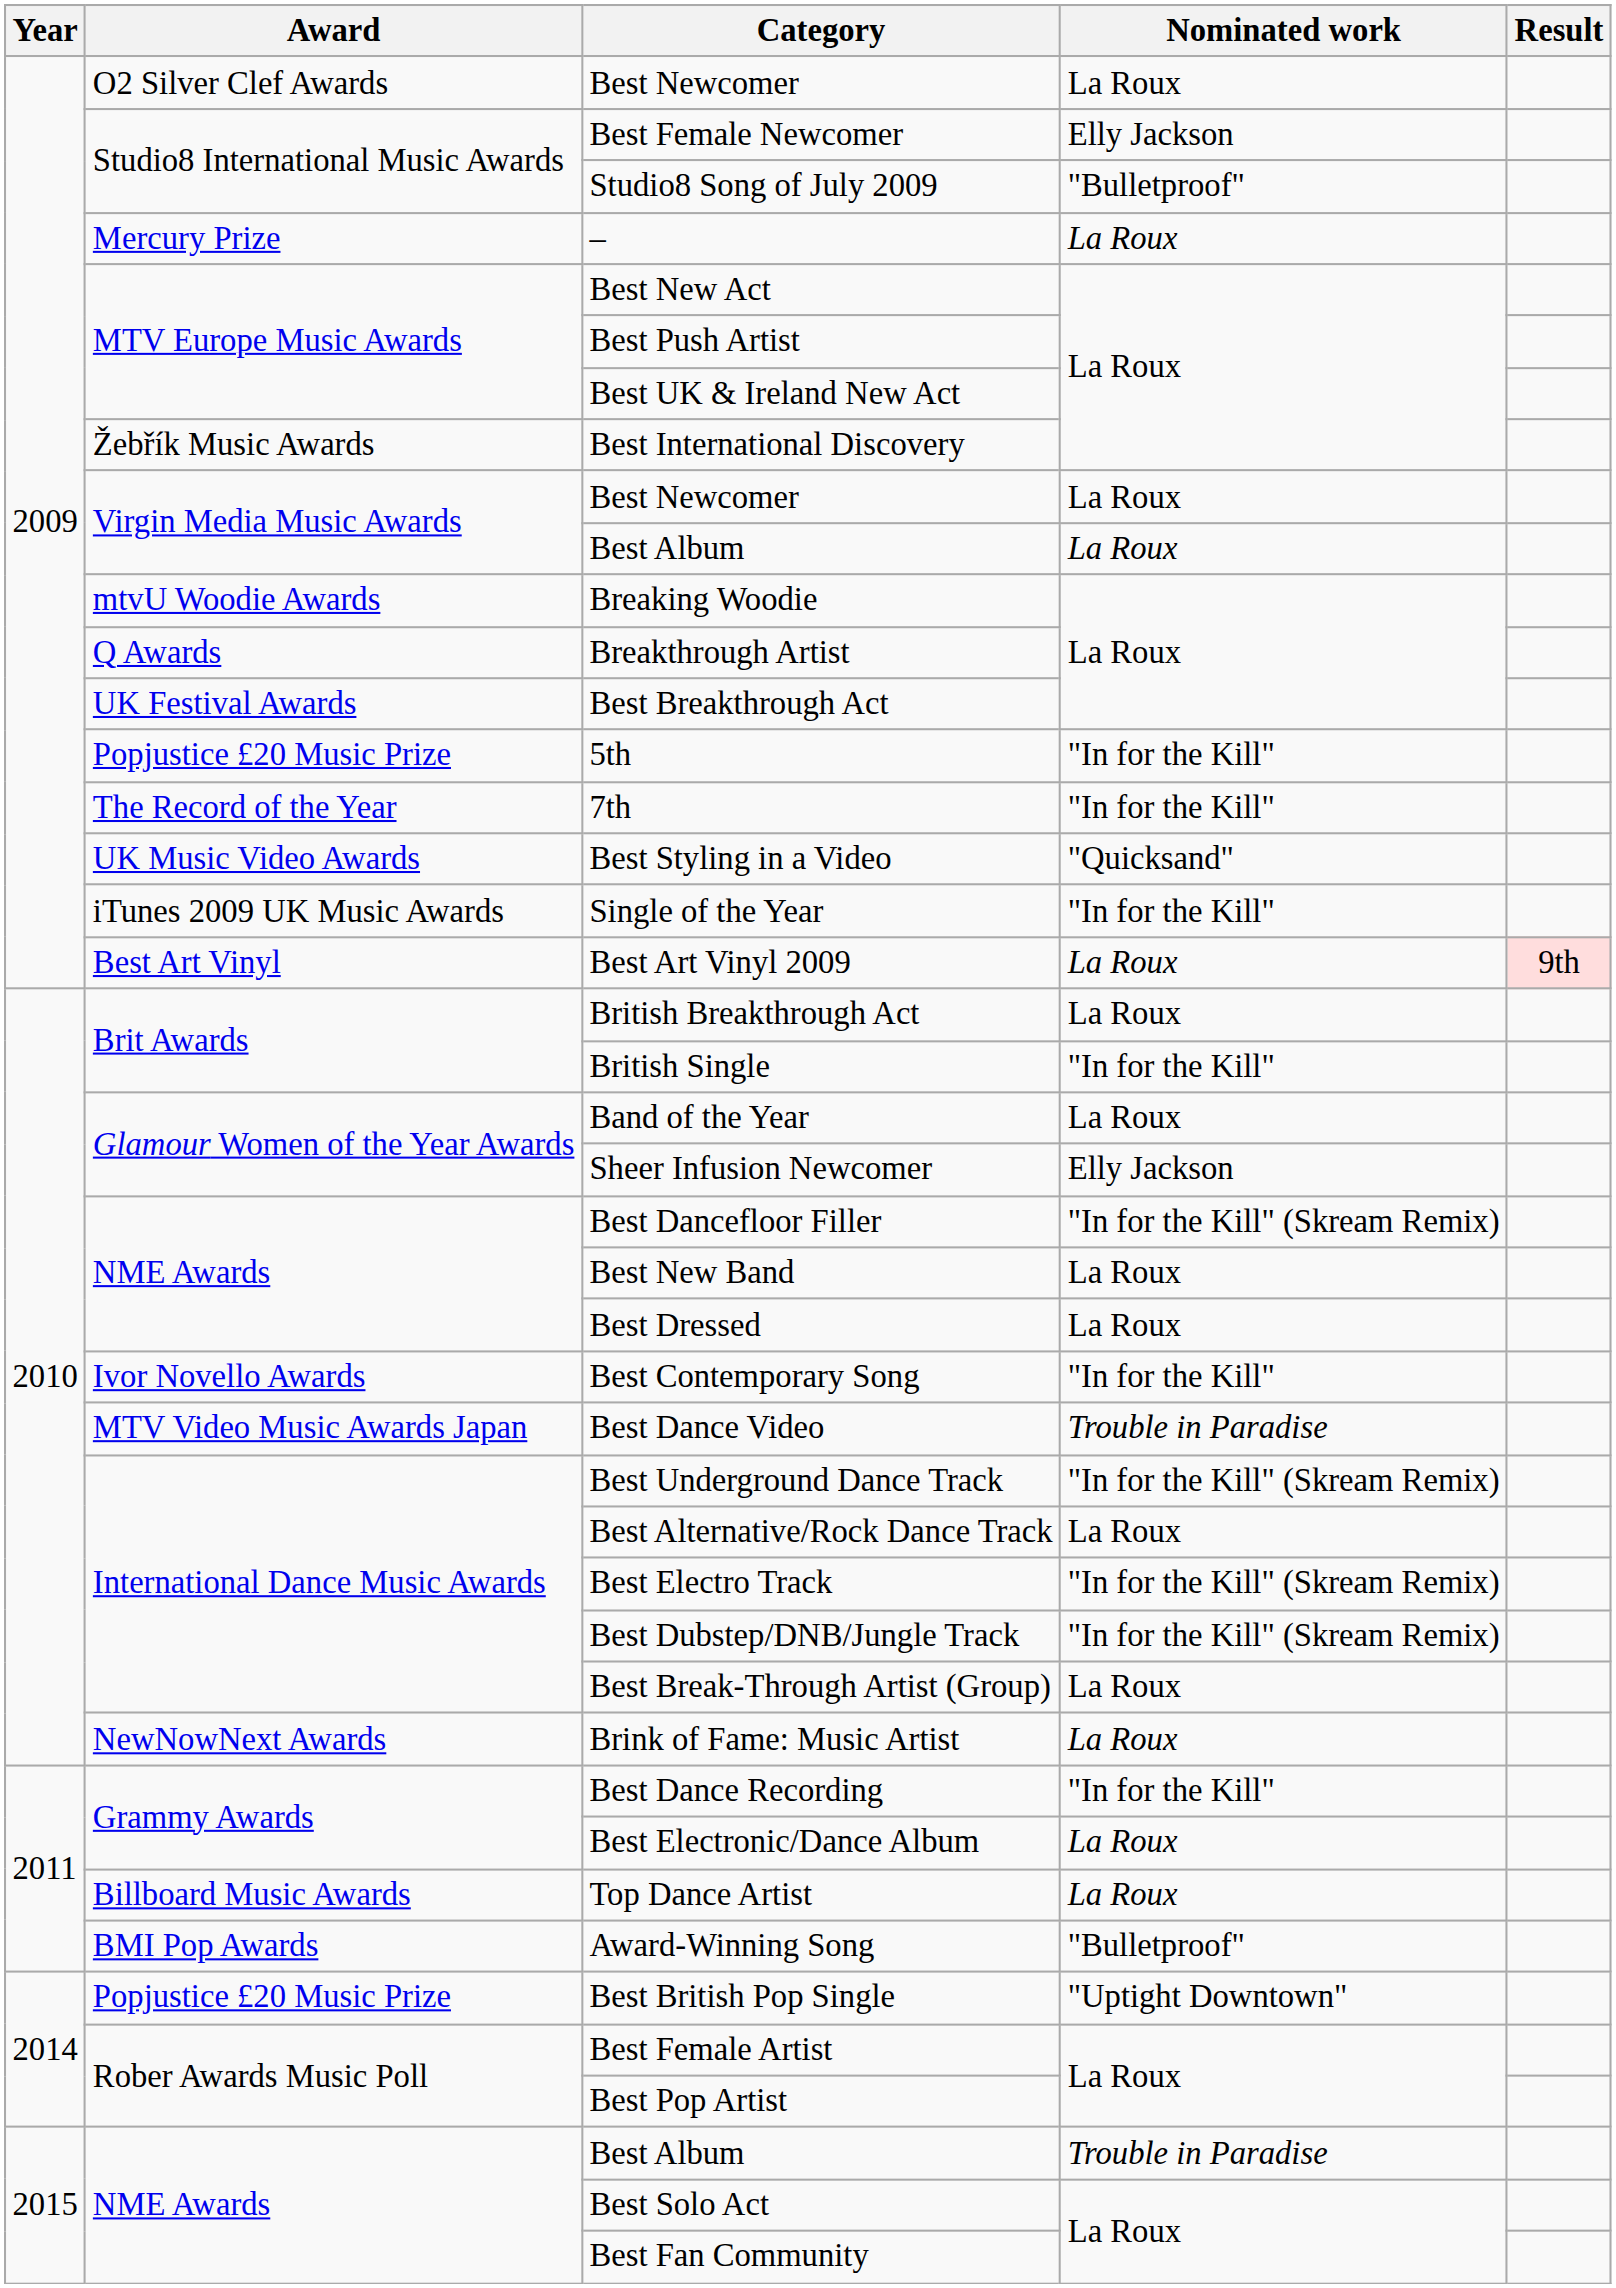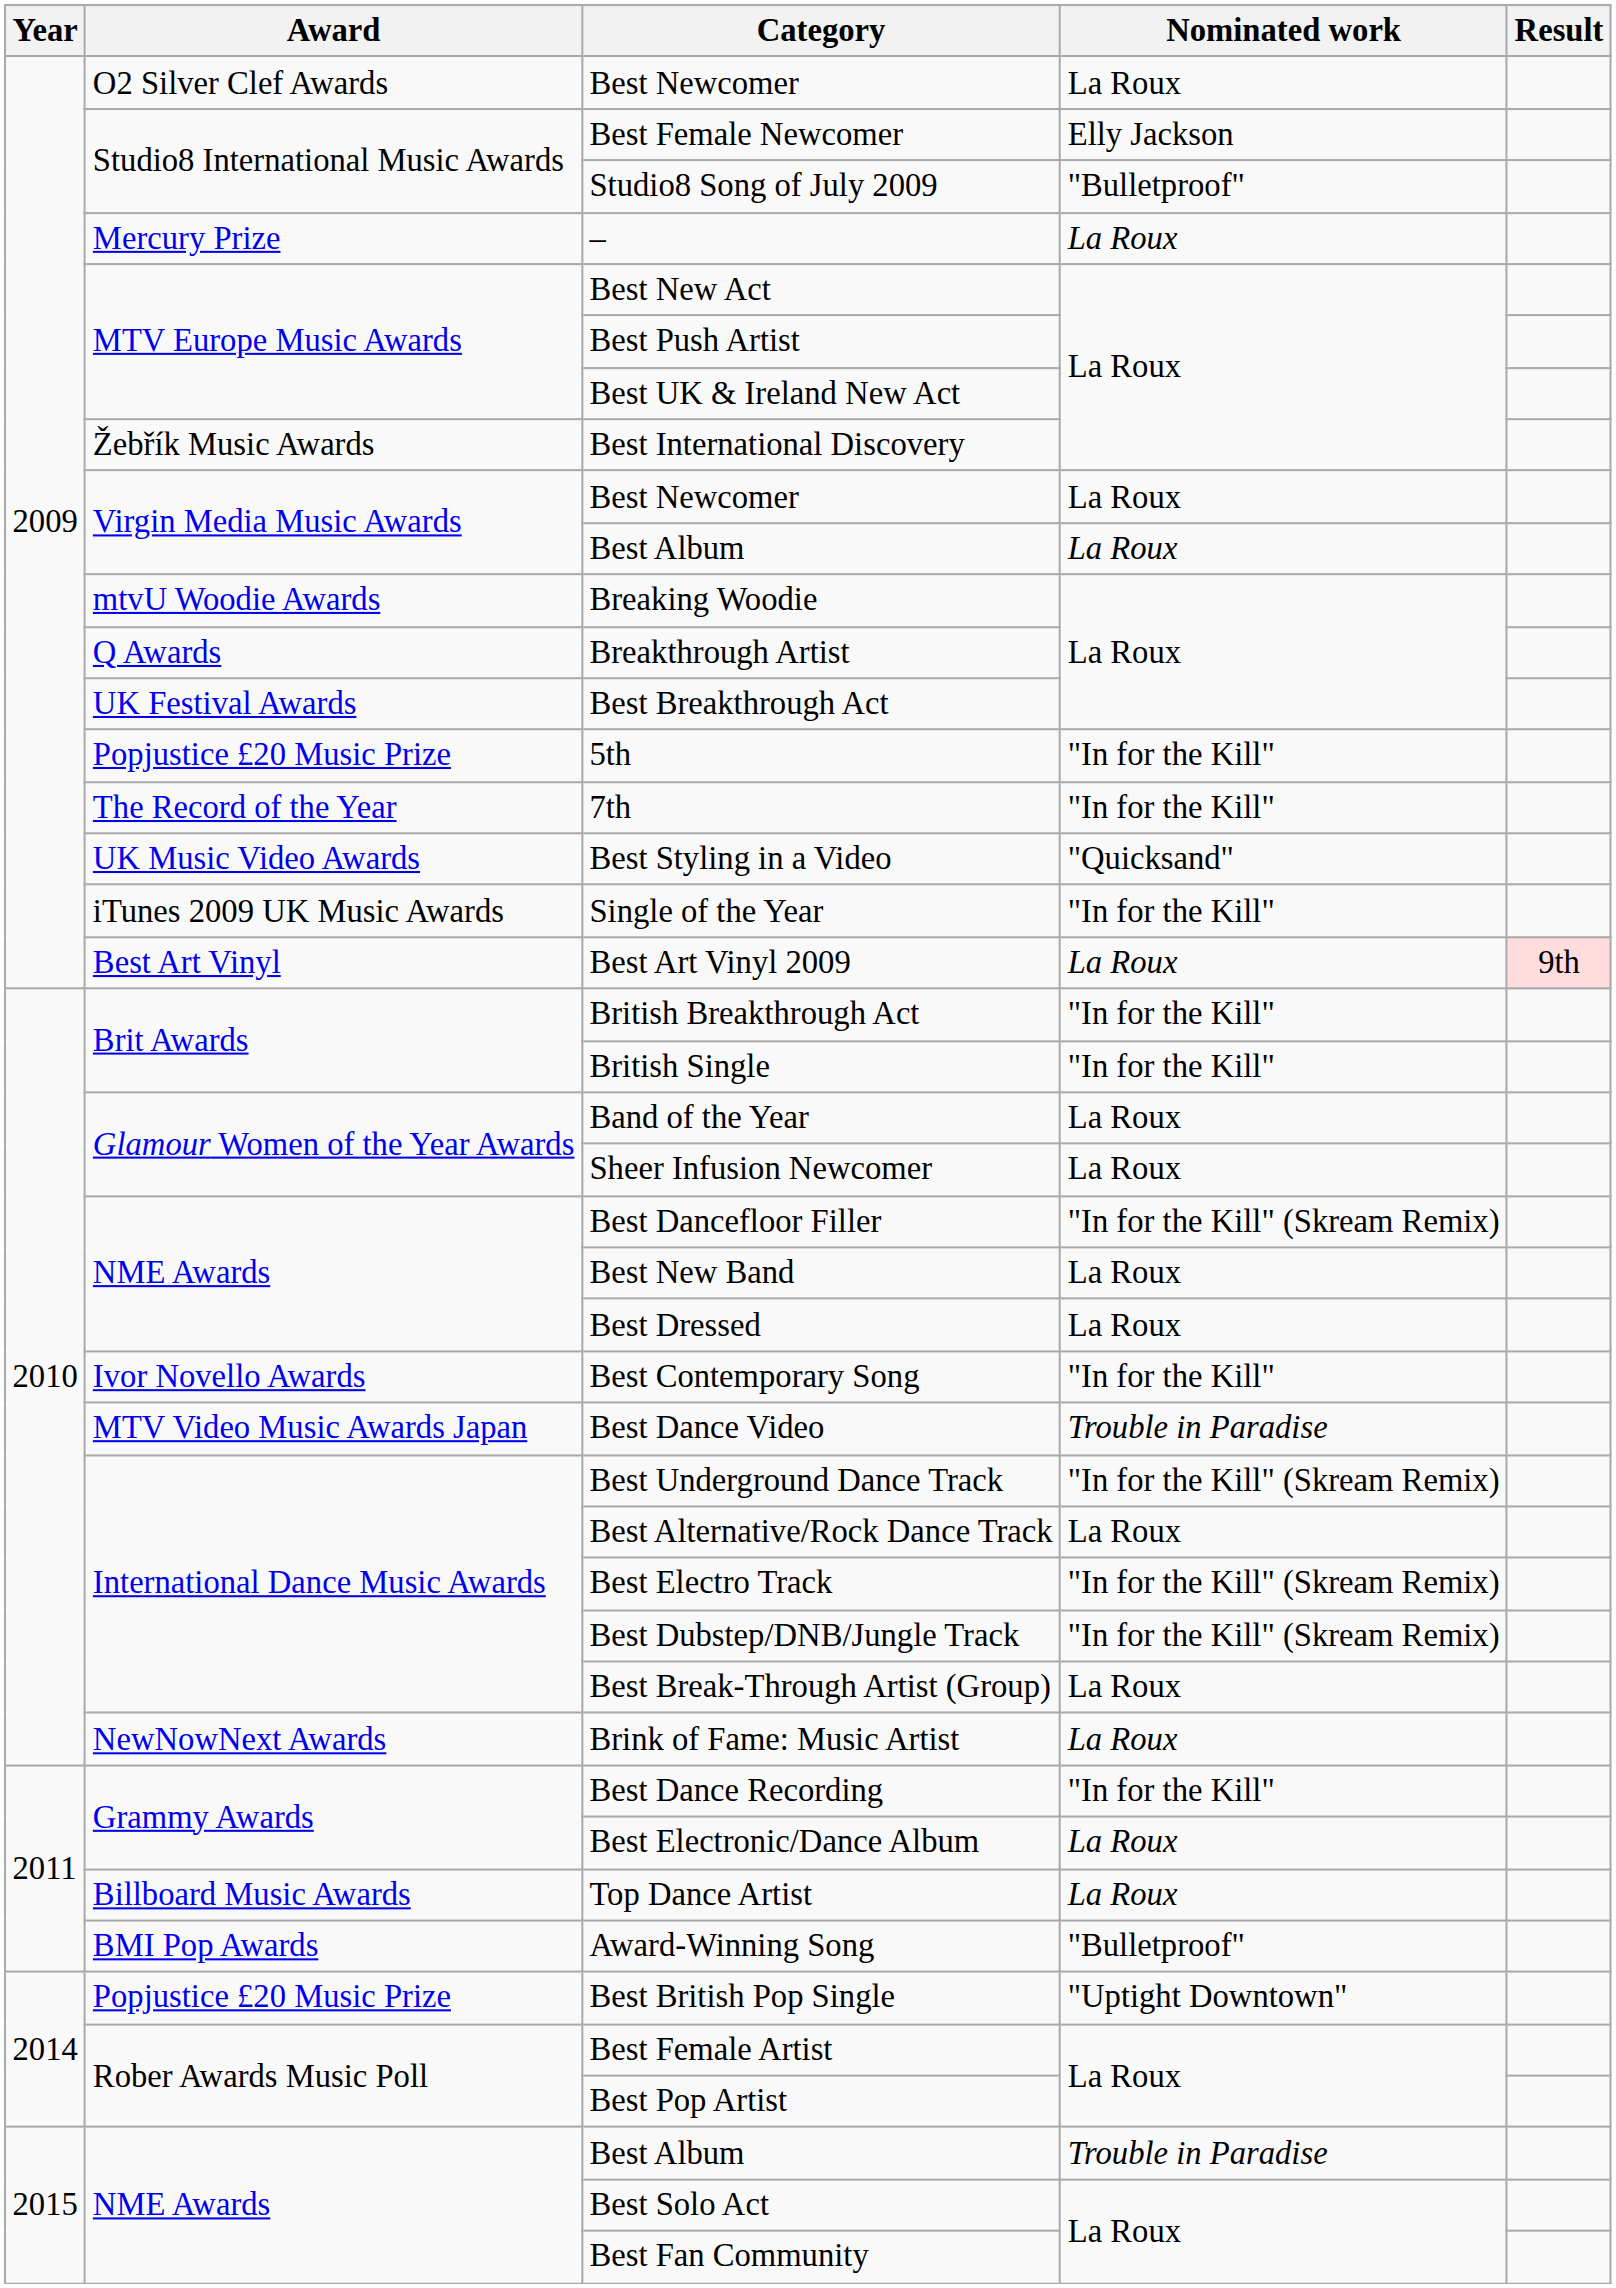British Breakthrough Act | Nominated work: La Roux -> "In for the Kill"
Sheer Infusion Newcomer | Nominated work: Elly Jackson -> La Roux
